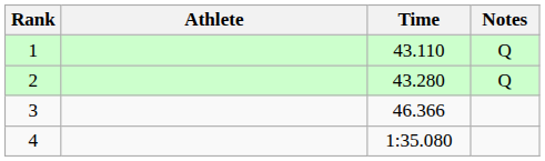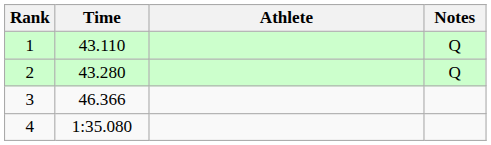columns swapped: Athlete <-> Time
